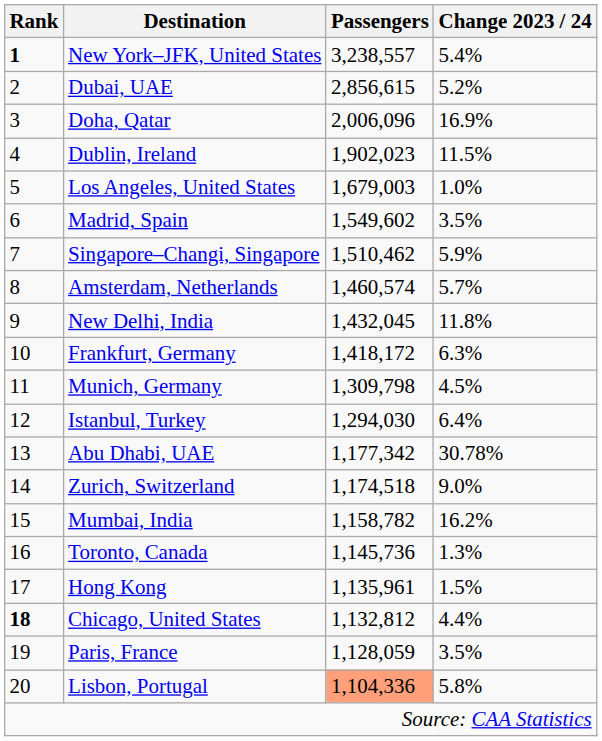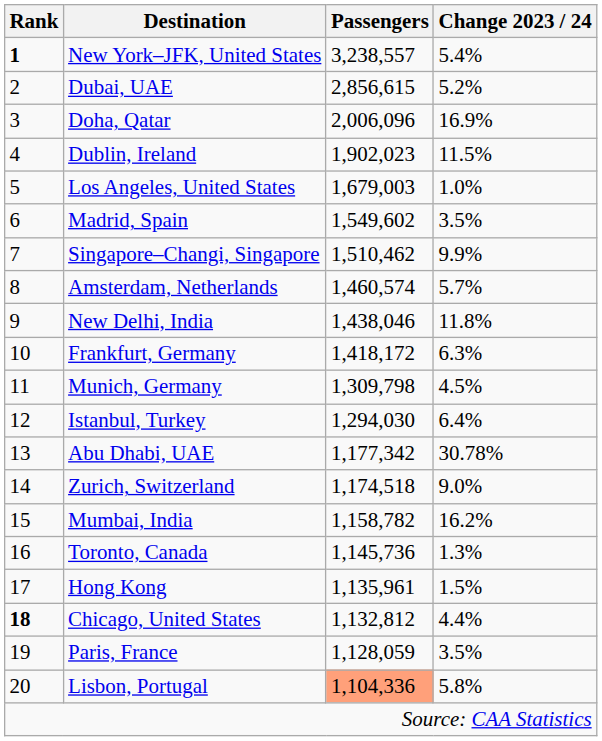Singapore–Changi, Singapore | Change 2023 / 24: 5.9% -> 9.9%
New Delhi, India | Passengers: 1,432,045 -> 1,438,046
